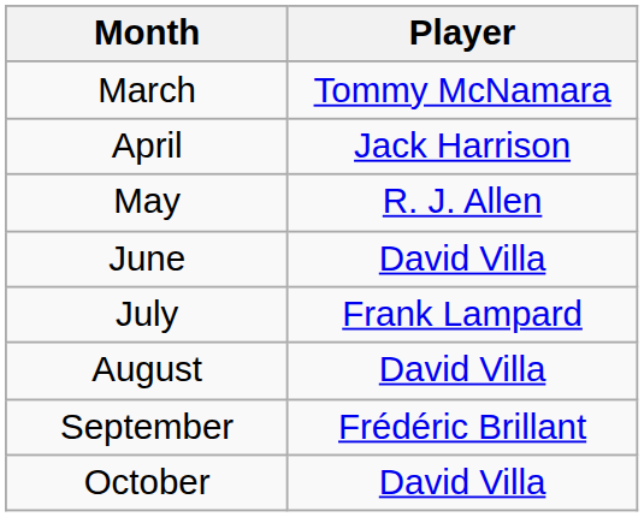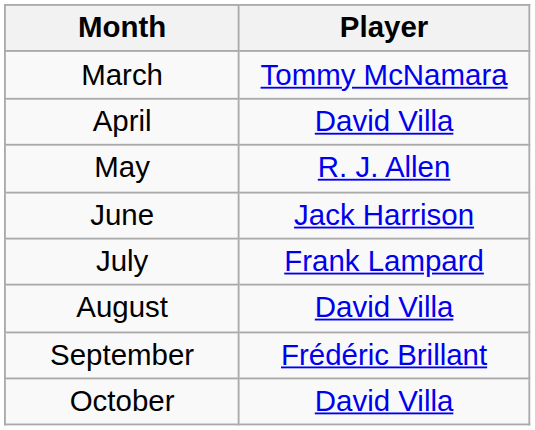April | Player: Jack Harrison -> David Villa
June | Player: David Villa -> Jack Harrison
